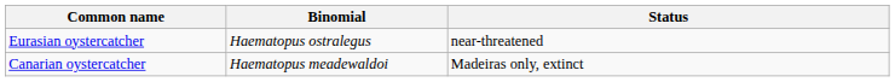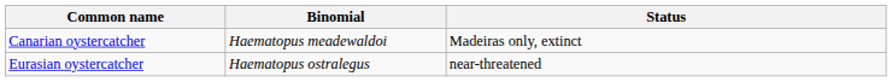rows swapped: Eurasian oystercatcher <-> Canarian oystercatcher
